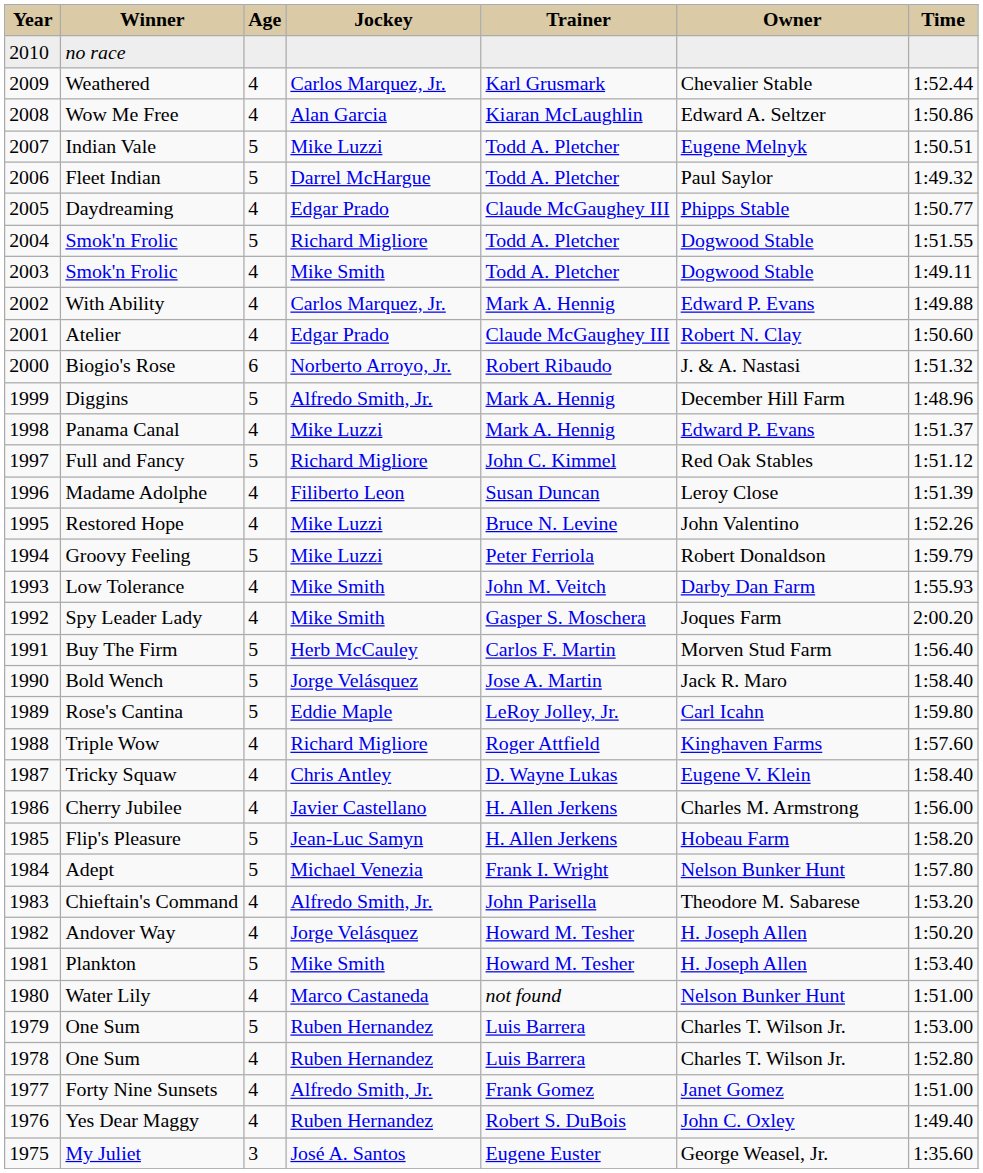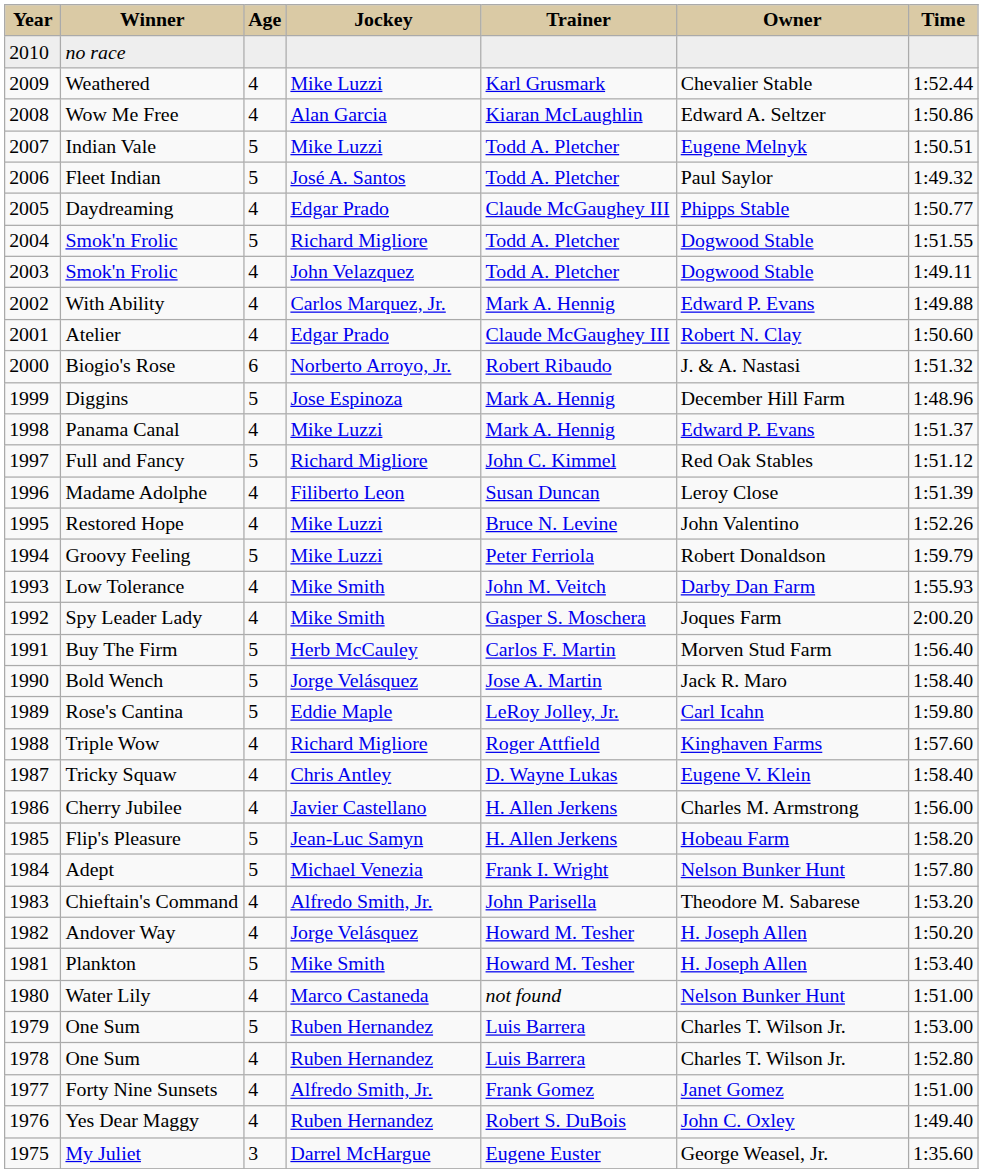Weathered | Jockey: Carlos Marquez, Jr. -> Mike Luzzi
Fleet Indian | Jockey: Darrel McHargue -> José A. Santos
2003 / Smok'n Frolic | Jockey: Mike Smith -> John Velazquez
Diggins | Jockey: Alfredo Smith, Jr. -> Jose Espinoza
My Juliet | Jockey: José A. Santos -> Darrel McHargue
